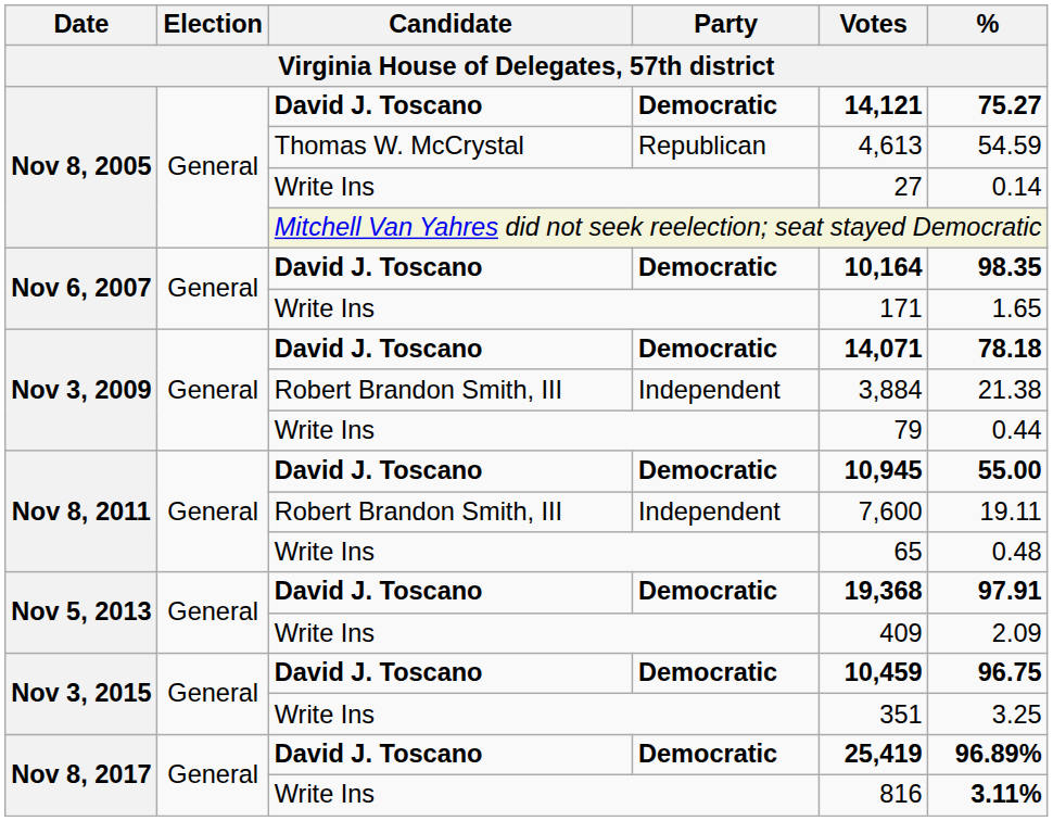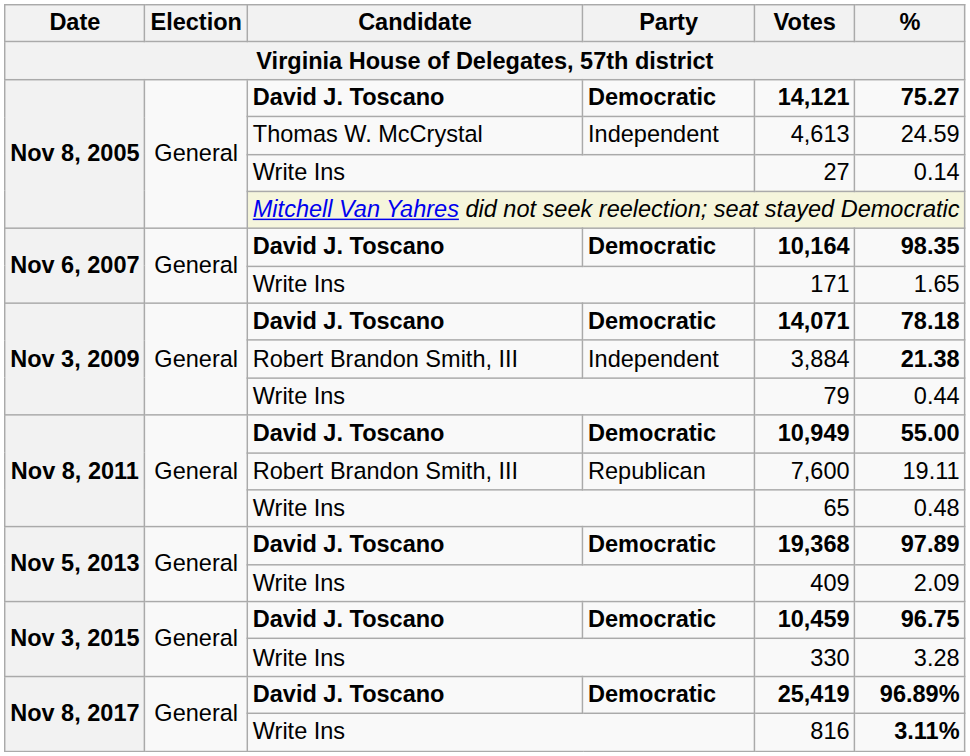Nov 8, 2005 / Thomas W. McCrystal | Party: Republican -> Independent
Nov 8, 2005 / Thomas W. McCrystal | %: 54.59 -> 24.59
Nov 3, 2009 / Robert Brandon Smith, III | %: normal -> bold
Nov 8, 2011 / David J. Toscano | Votes: 10,945 -> 10,949
Nov 8, 2011 / Robert Brandon Smith, III | Party: Independent -> Republican
Nov 5, 2013 / David J. Toscano | %: 97.91 -> 97.89
Nov 3, 2015 / Write Ins | Votes: 351 -> 330
Nov 3, 2015 / Write Ins | %: 3.25 -> 3.28
